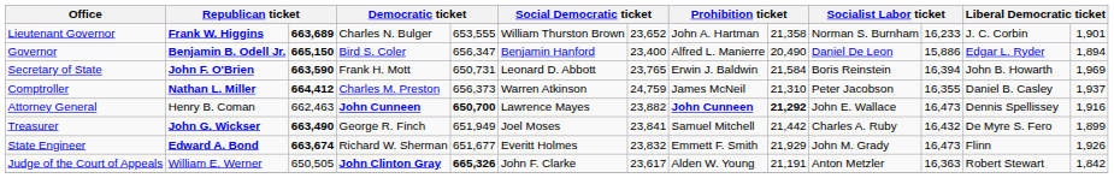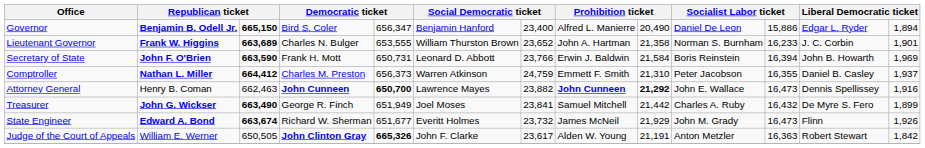rows swapped: Governor <-> Lieutenant Governor
Secretary of State | column 7: 23,765 -> 23,766
Comptroller | column 8: James McNeil -> Emmett F. Smith
State Engineer | column 7: 23,832 -> 23,732
State Engineer | column 8: Emmett F. Smith -> James McNeil
